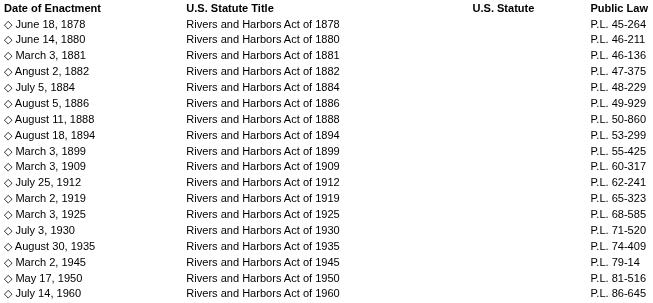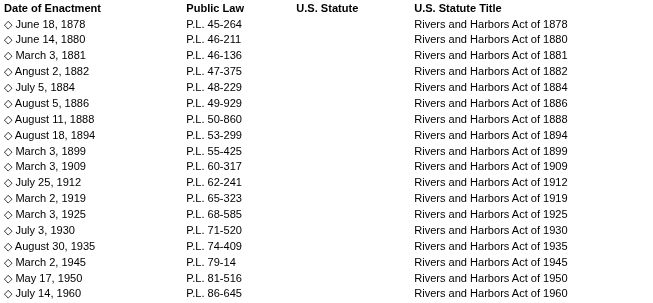columns swapped: Public Law <-> U.S. Statute Title
